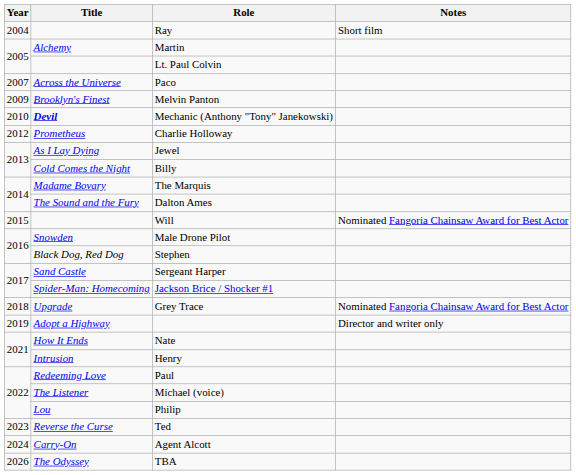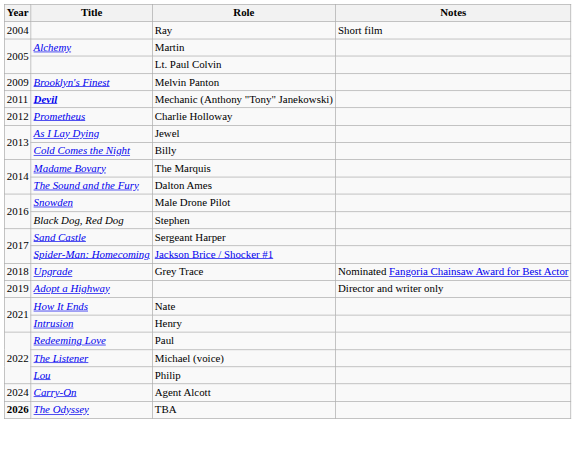- row: 2007 | Across the Universe | Paco
Mechanic (Anthony "Tony" Janekowski) | Year: 2010 -> 2011
- row: 2015 | Will | Nominated Fangoria Chainsaw Award for Best Actor
- row: 2023 | Reverse the Curse | Ted
TBA | Year: normal -> bold
